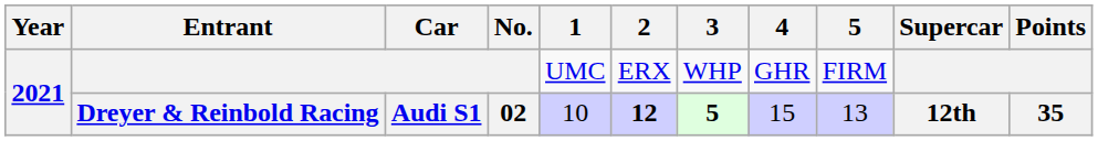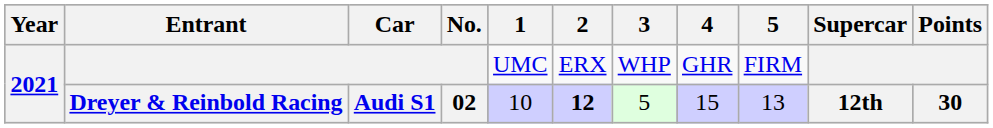Dreyer & Reinbold Racing | 3: bold -> normal
Dreyer & Reinbold Racing | Points: 35 -> 30
